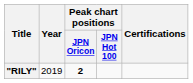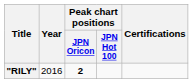"RILY" | Year: 2019 -> 2016
